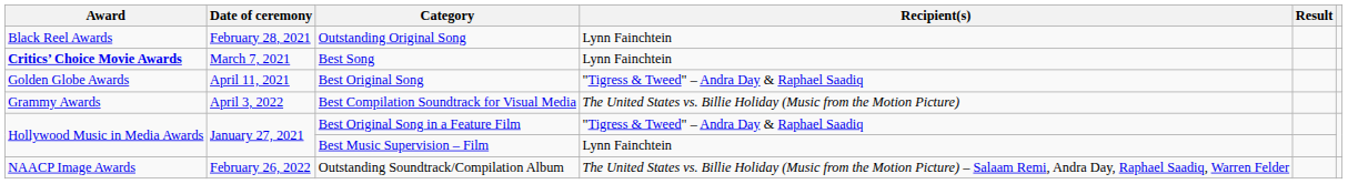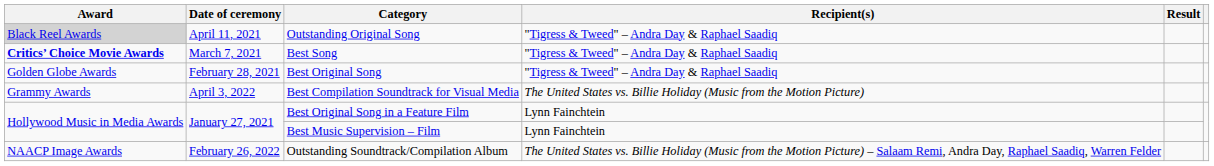Outstanding Original Song | Award: no background -> lightgrey background
Outstanding Original Song | Date of ceremony: February 28, 2021 -> April 11, 2021
Outstanding Original Song | Recipient(s): Lynn Fainchtein -> "Tigress & Tweed" – Andra Day & Raphael Saadiq
Best Song | Recipient(s): Lynn Fainchtein -> "Tigress & Tweed" – Andra Day & Raphael Saadiq
Best Original Song | Date of ceremony: April 11, 2021 -> February 28, 2021
Best Original Song in a Feature Film | Recipient(s): "Tigress & Tweed" – Andra Day & Raphael Saadiq -> Lynn Fainchtein
